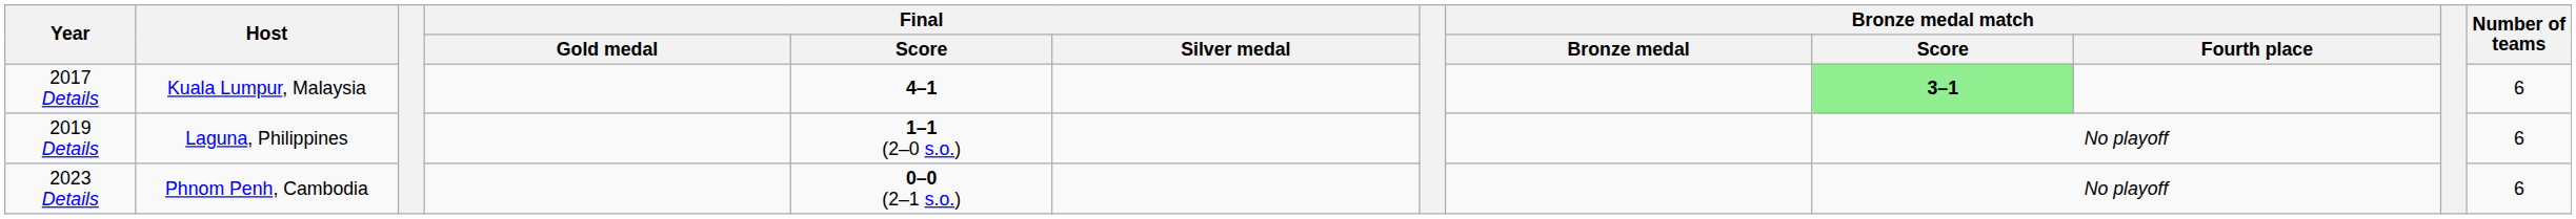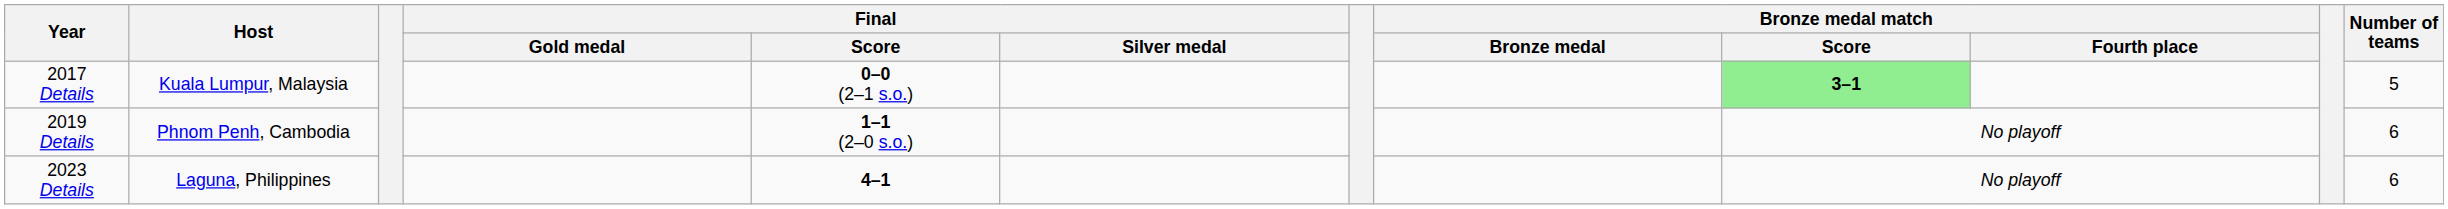2017 Details | Final / Score: 4–1 -> 0–0 (2–1 s.o.)
2017 Details | Number of teams: 6 -> 5
2019 Details | Host: Laguna, Philippines -> Phnom Penh, Cambodia
2023 Details | Host: Phnom Penh, Cambodia -> Laguna, Philippines
2023 Details | Final / Score: 0–0 (2–1 s.o.) -> 4–1
